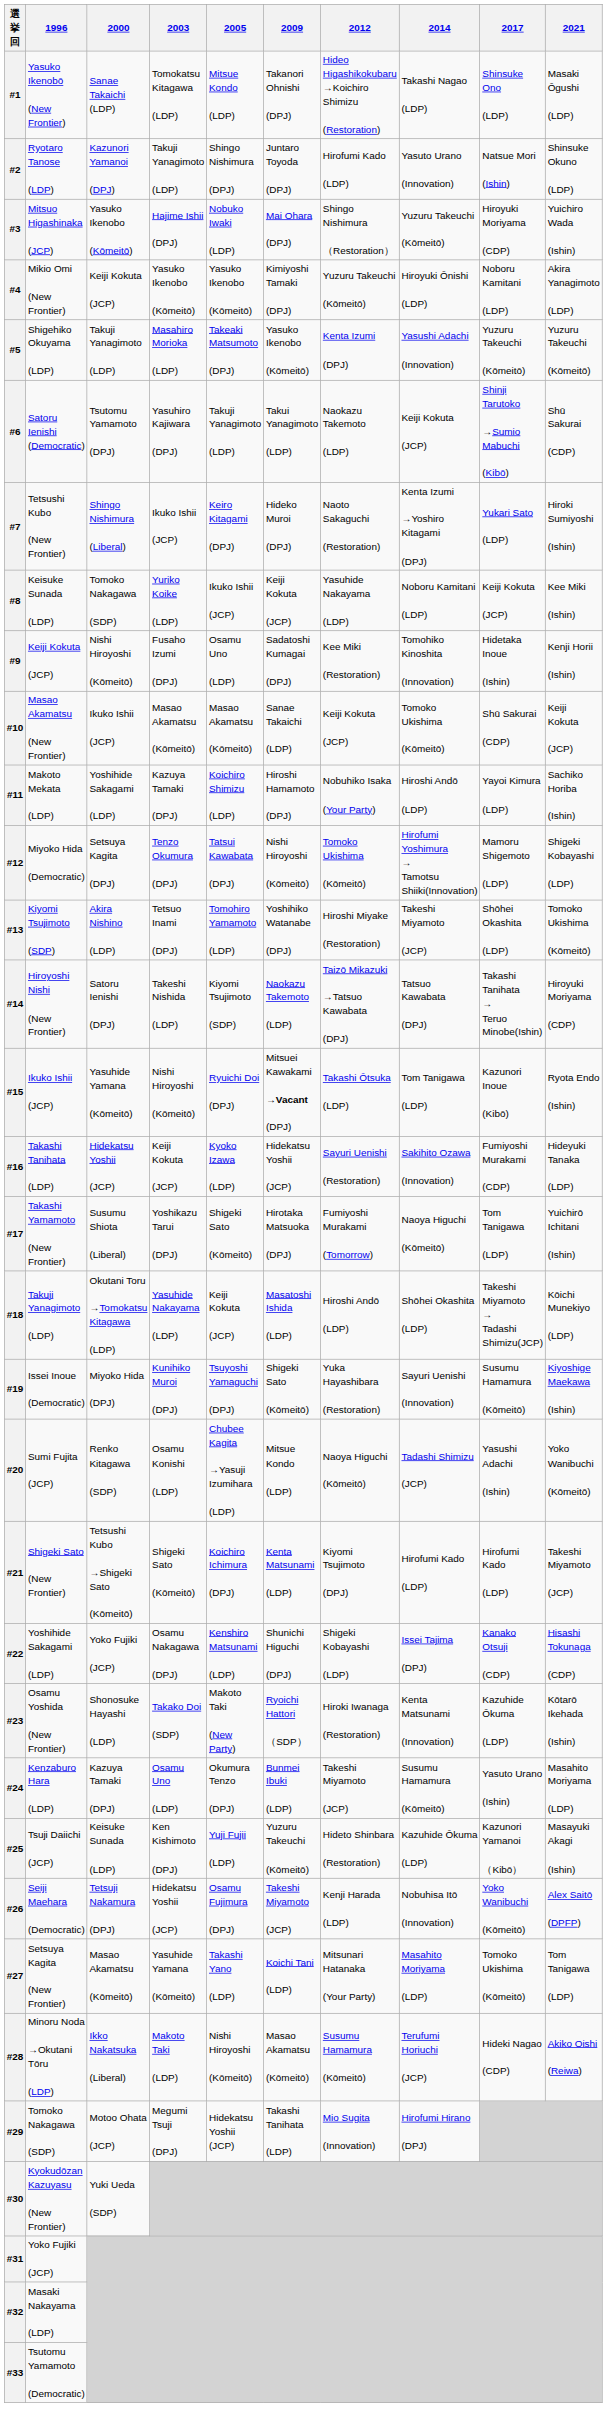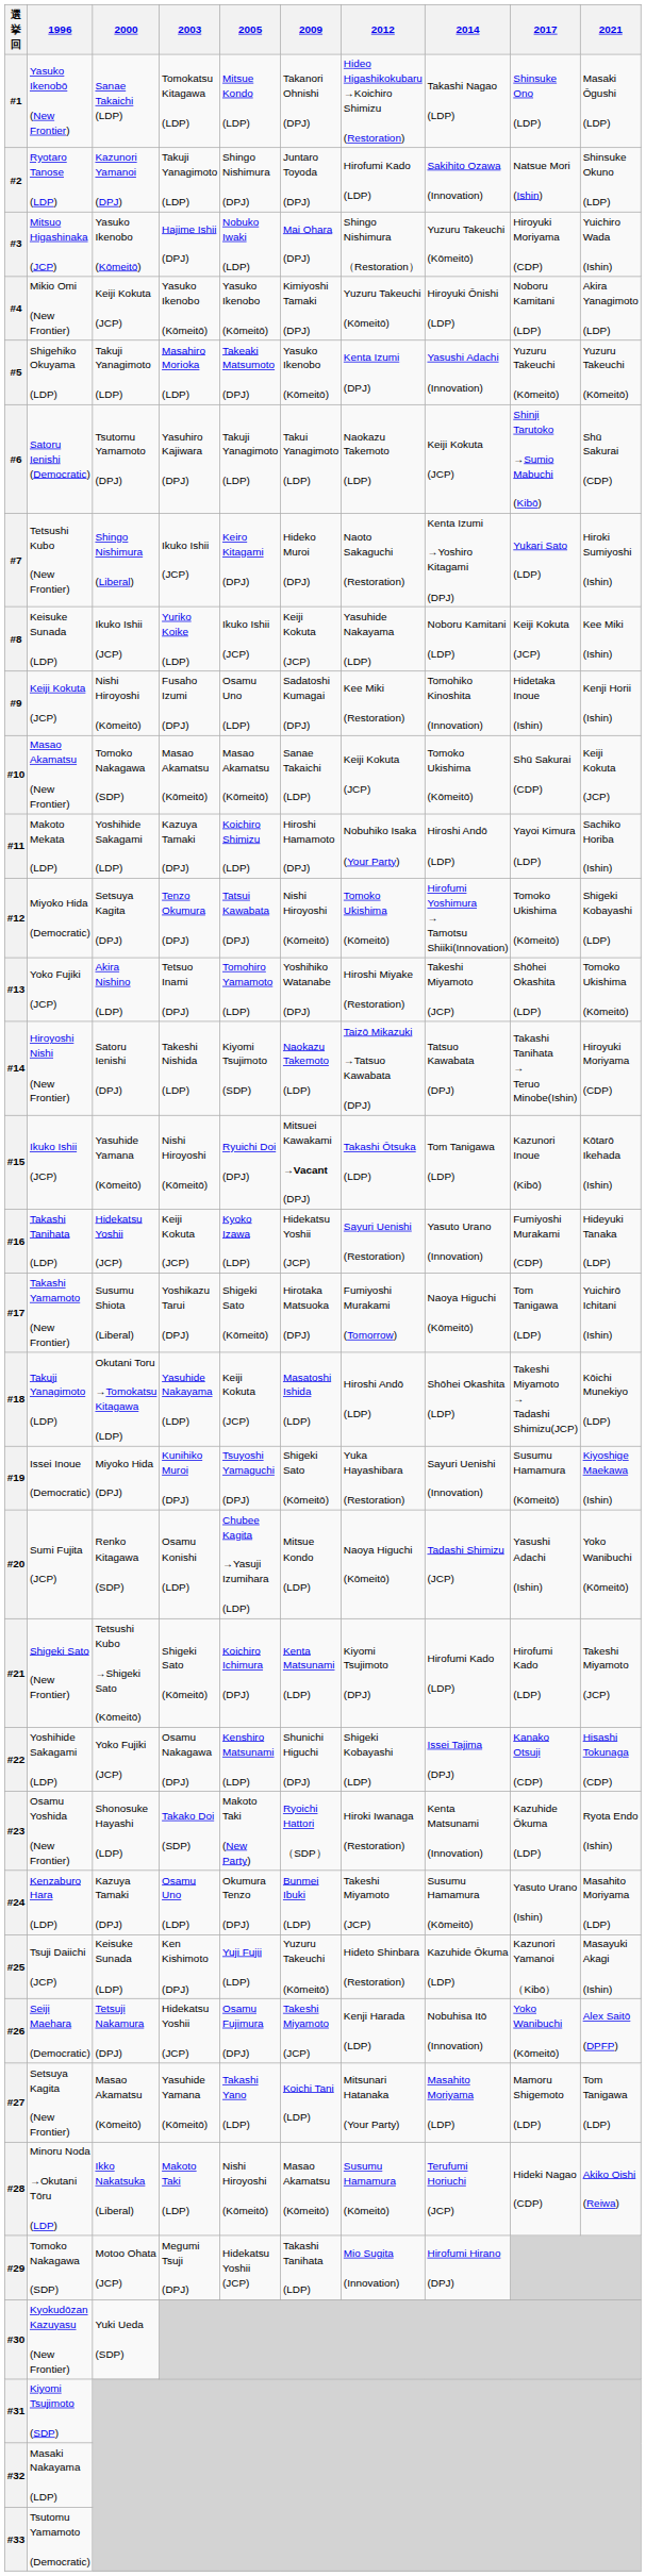#2 | 2014: Yasuto Urano (Innovation) -> Sakihito Ozawa (Innovation)
#8 | 2000: Tomoko Nakagawa (SDP) -> Ikuko Ishii (JCP)
#10 | 2000: Ikuko Ishii (JCP) -> Tomoko Nakagawa (SDP)
#12 | 2017: Mamoru Shigemoto (LDP) -> Tomoko Ukishima (Kōmeitō)
#13 | 1996: Kiyomi Tsujimoto (SDP) -> Yoko Fujiki (JCP)
#15 | 2021: Ryota Endo (Ishin) -> Kōtarō Ikehada (Ishin)
#16 | 2014: Sakihito Ozawa (Innovation) -> Yasuto Urano (Innovation)
#23 | 2021: Kōtarō Ikehada (Ishin) -> Ryota Endo (Ishin)
#27 | 2017: Tomoko Ukishima (Kōmeitō) -> Mamoru Shigemoto (LDP)
#31 | 1996: Yoko Fujiki (JCP) -> Kiyomi Tsujimoto (SDP)
